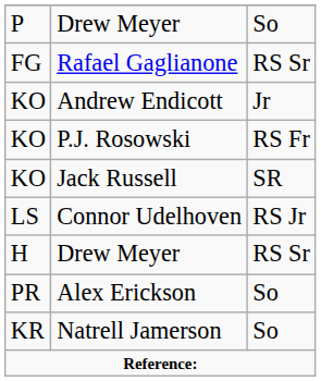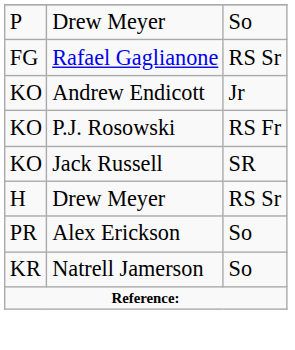- row: LS | Connor Udelhoven | RS Jr
